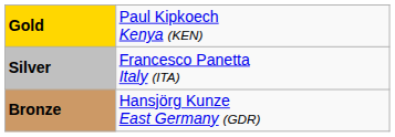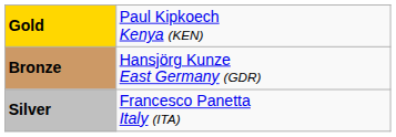rows swapped: Silver <-> Bronze
